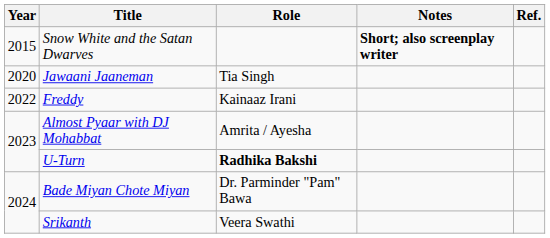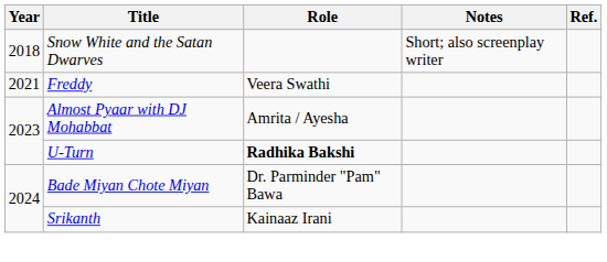Snow White and the Satan Dwarves | Year: 2015 -> 2018
Snow White and the Satan Dwarves | Notes: bold -> normal
- row: 2020 | Jawaani Jaaneman | Tia Singh
Freddy | Year: 2022 -> 2021
Freddy | Role: Kainaaz Irani -> Veera Swathi
Srikanth | Role: Veera Swathi -> Kainaaz Irani
